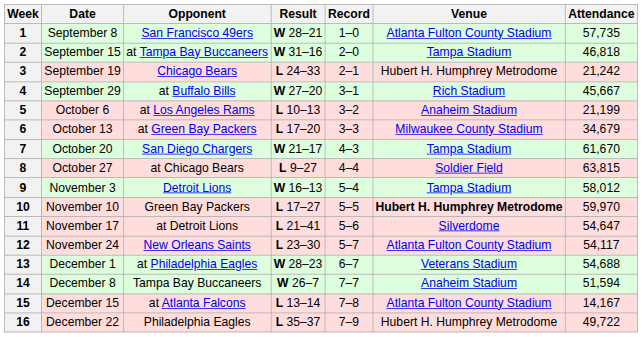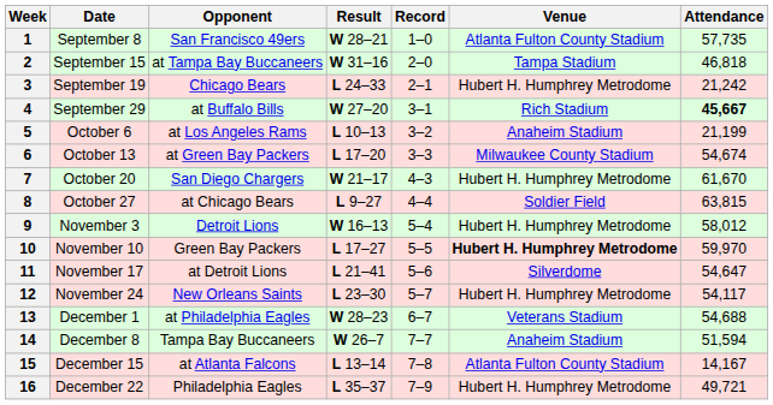4 | Attendance: normal -> bold
6 | Attendance: 34,679 -> 54,674
7 | Venue: Tampa Stadium -> Hubert H. Humphrey Metrodome
9 | Venue: Tampa Stadium -> Hubert H. Humphrey Metrodome
12 | Venue: Atlanta Fulton County Stadium -> Hubert H. Humphrey Metrodome
16 | Attendance: 49,722 -> 49,721
